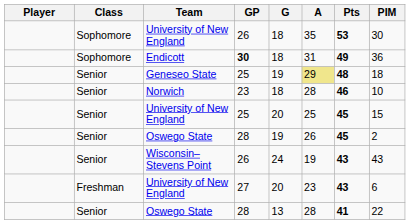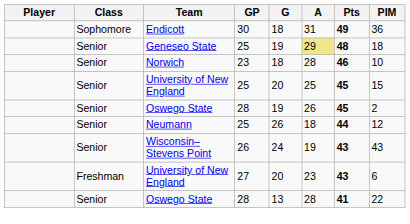- row: Sophomore | University of New England | 26 | 18 | 35 | 53 | 30
Endicott | GP: bold -> normal
+ row: Senior | Neumann | 25 | 26 | 18 | 44 | 12
